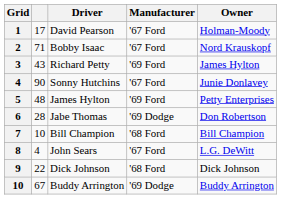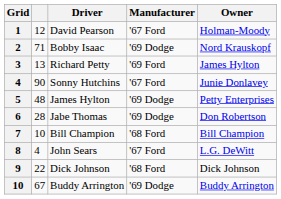1 | column 2: 17 -> 12
2 | Manufacturer: '67 Ford -> '69 Dodge
3 | column 2: 43 -> 13
5 | Manufacturer: '69 Ford -> '69 Dodge
